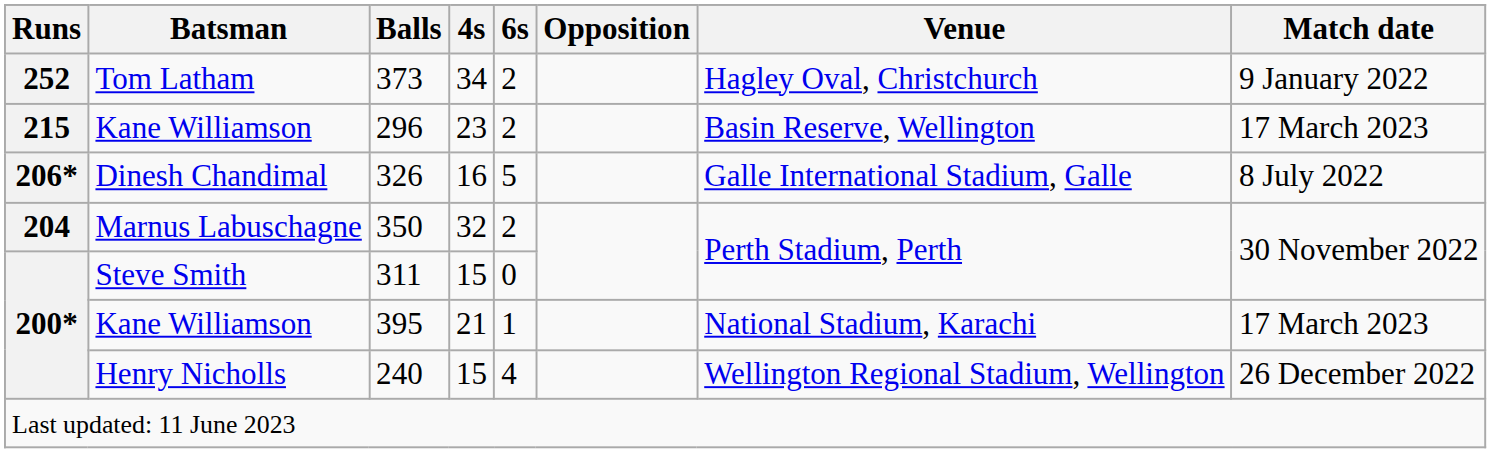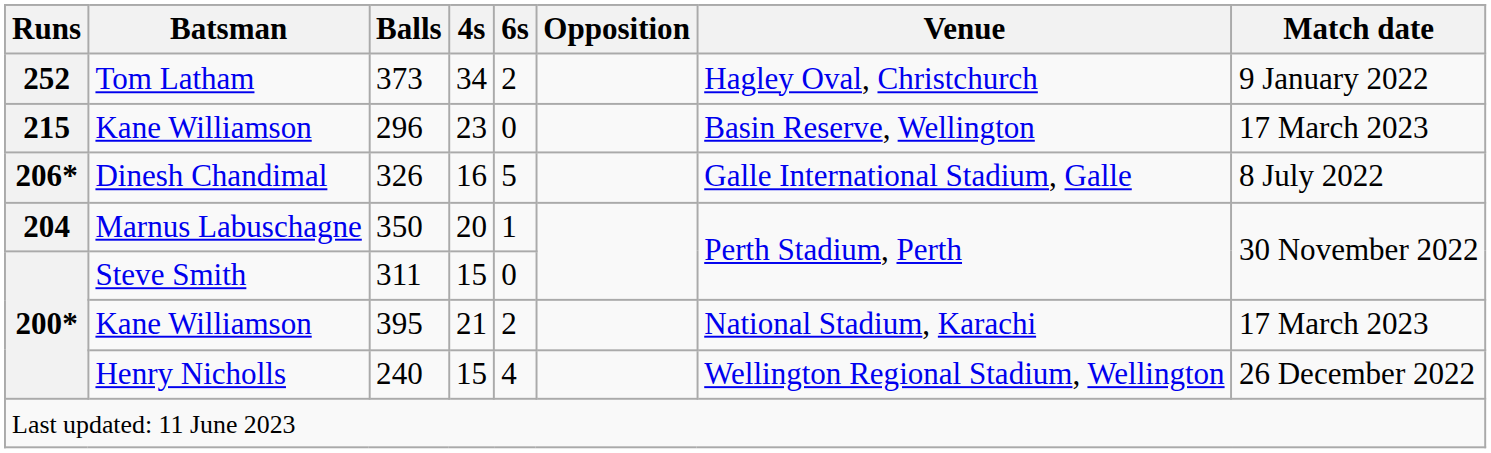296 | 6s: 2 -> 0
350 | 4s: 32 -> 20
350 | 6s: 2 -> 1
395 | 6s: 1 -> 2
